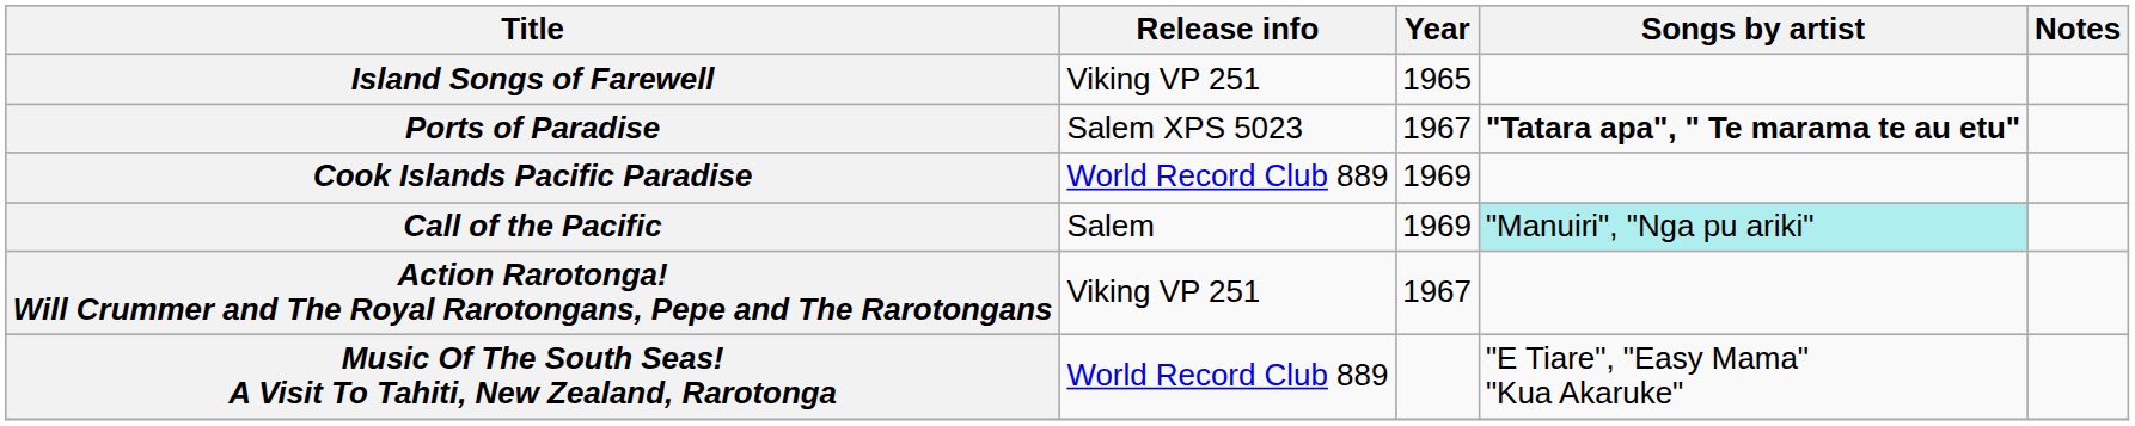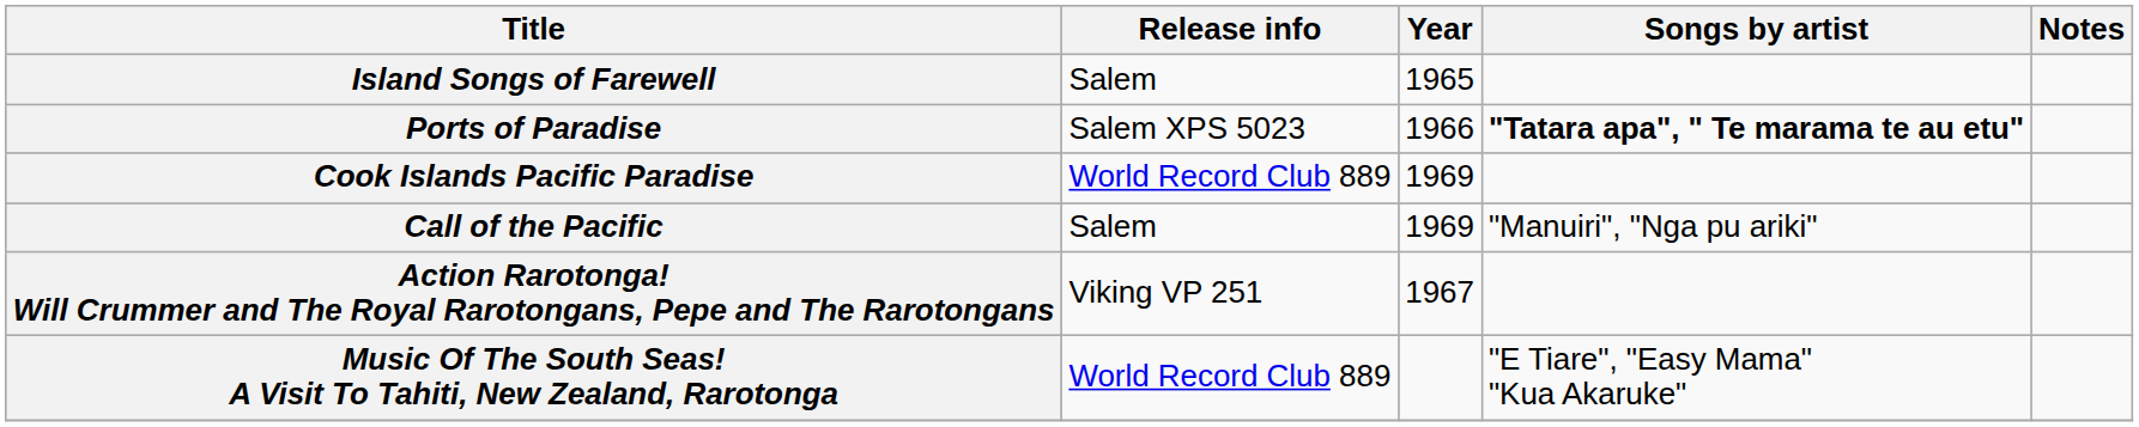Island Songs of Farewell | Release info: Viking VP 251 -> Salem
Ports of Paradise | Year: 1967 -> 1966
Call of the Pacific | Songs by artist: paleturquoise background -> no background
